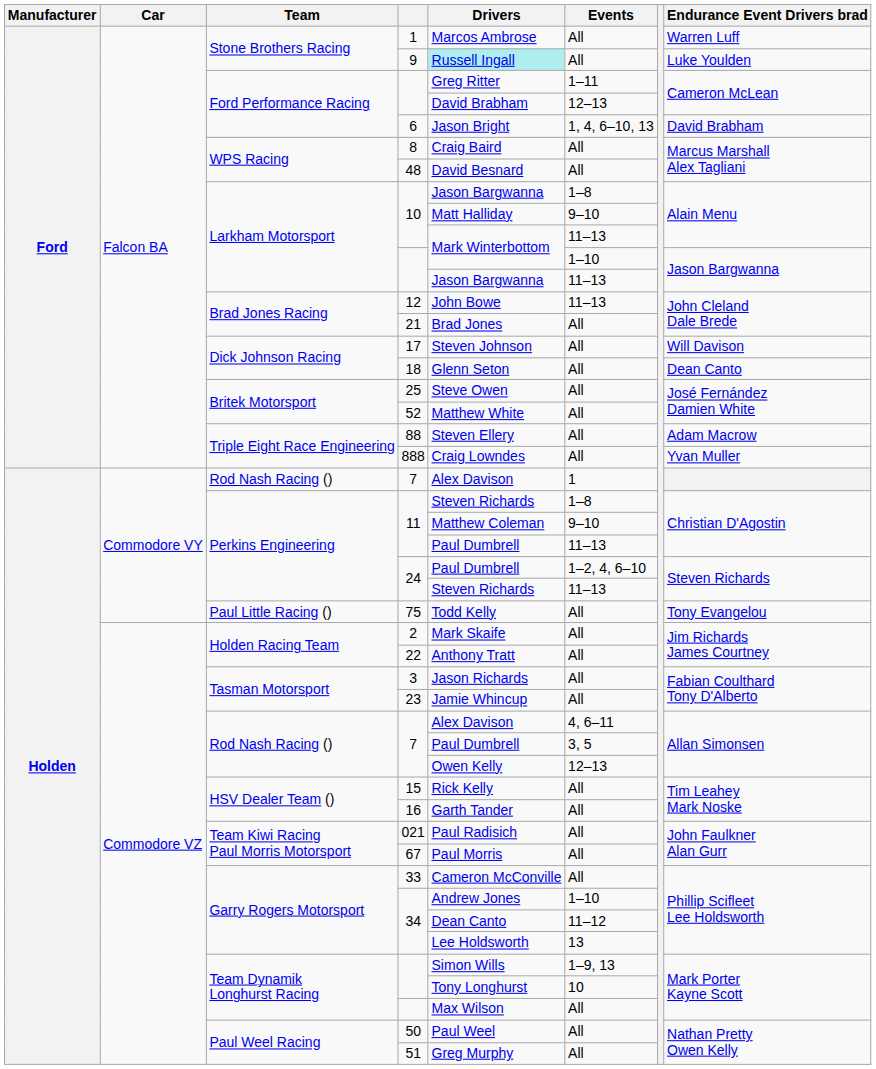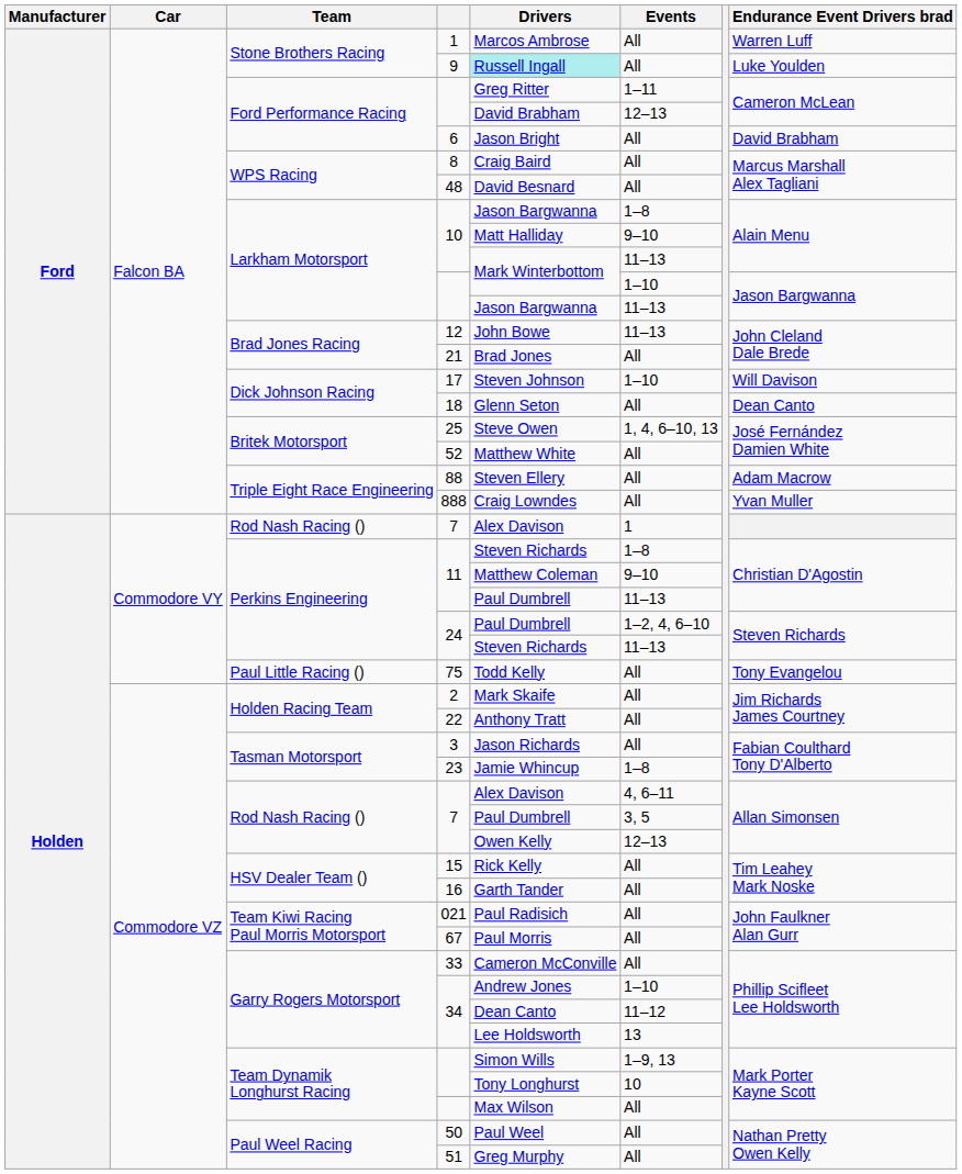6 | Events: 1, 4, 6–10, 13 -> All
17 | Events: All -> 1–10
25 | Events: All -> 1, 4, 6–10, 13
23 | Events: All -> 1–8
